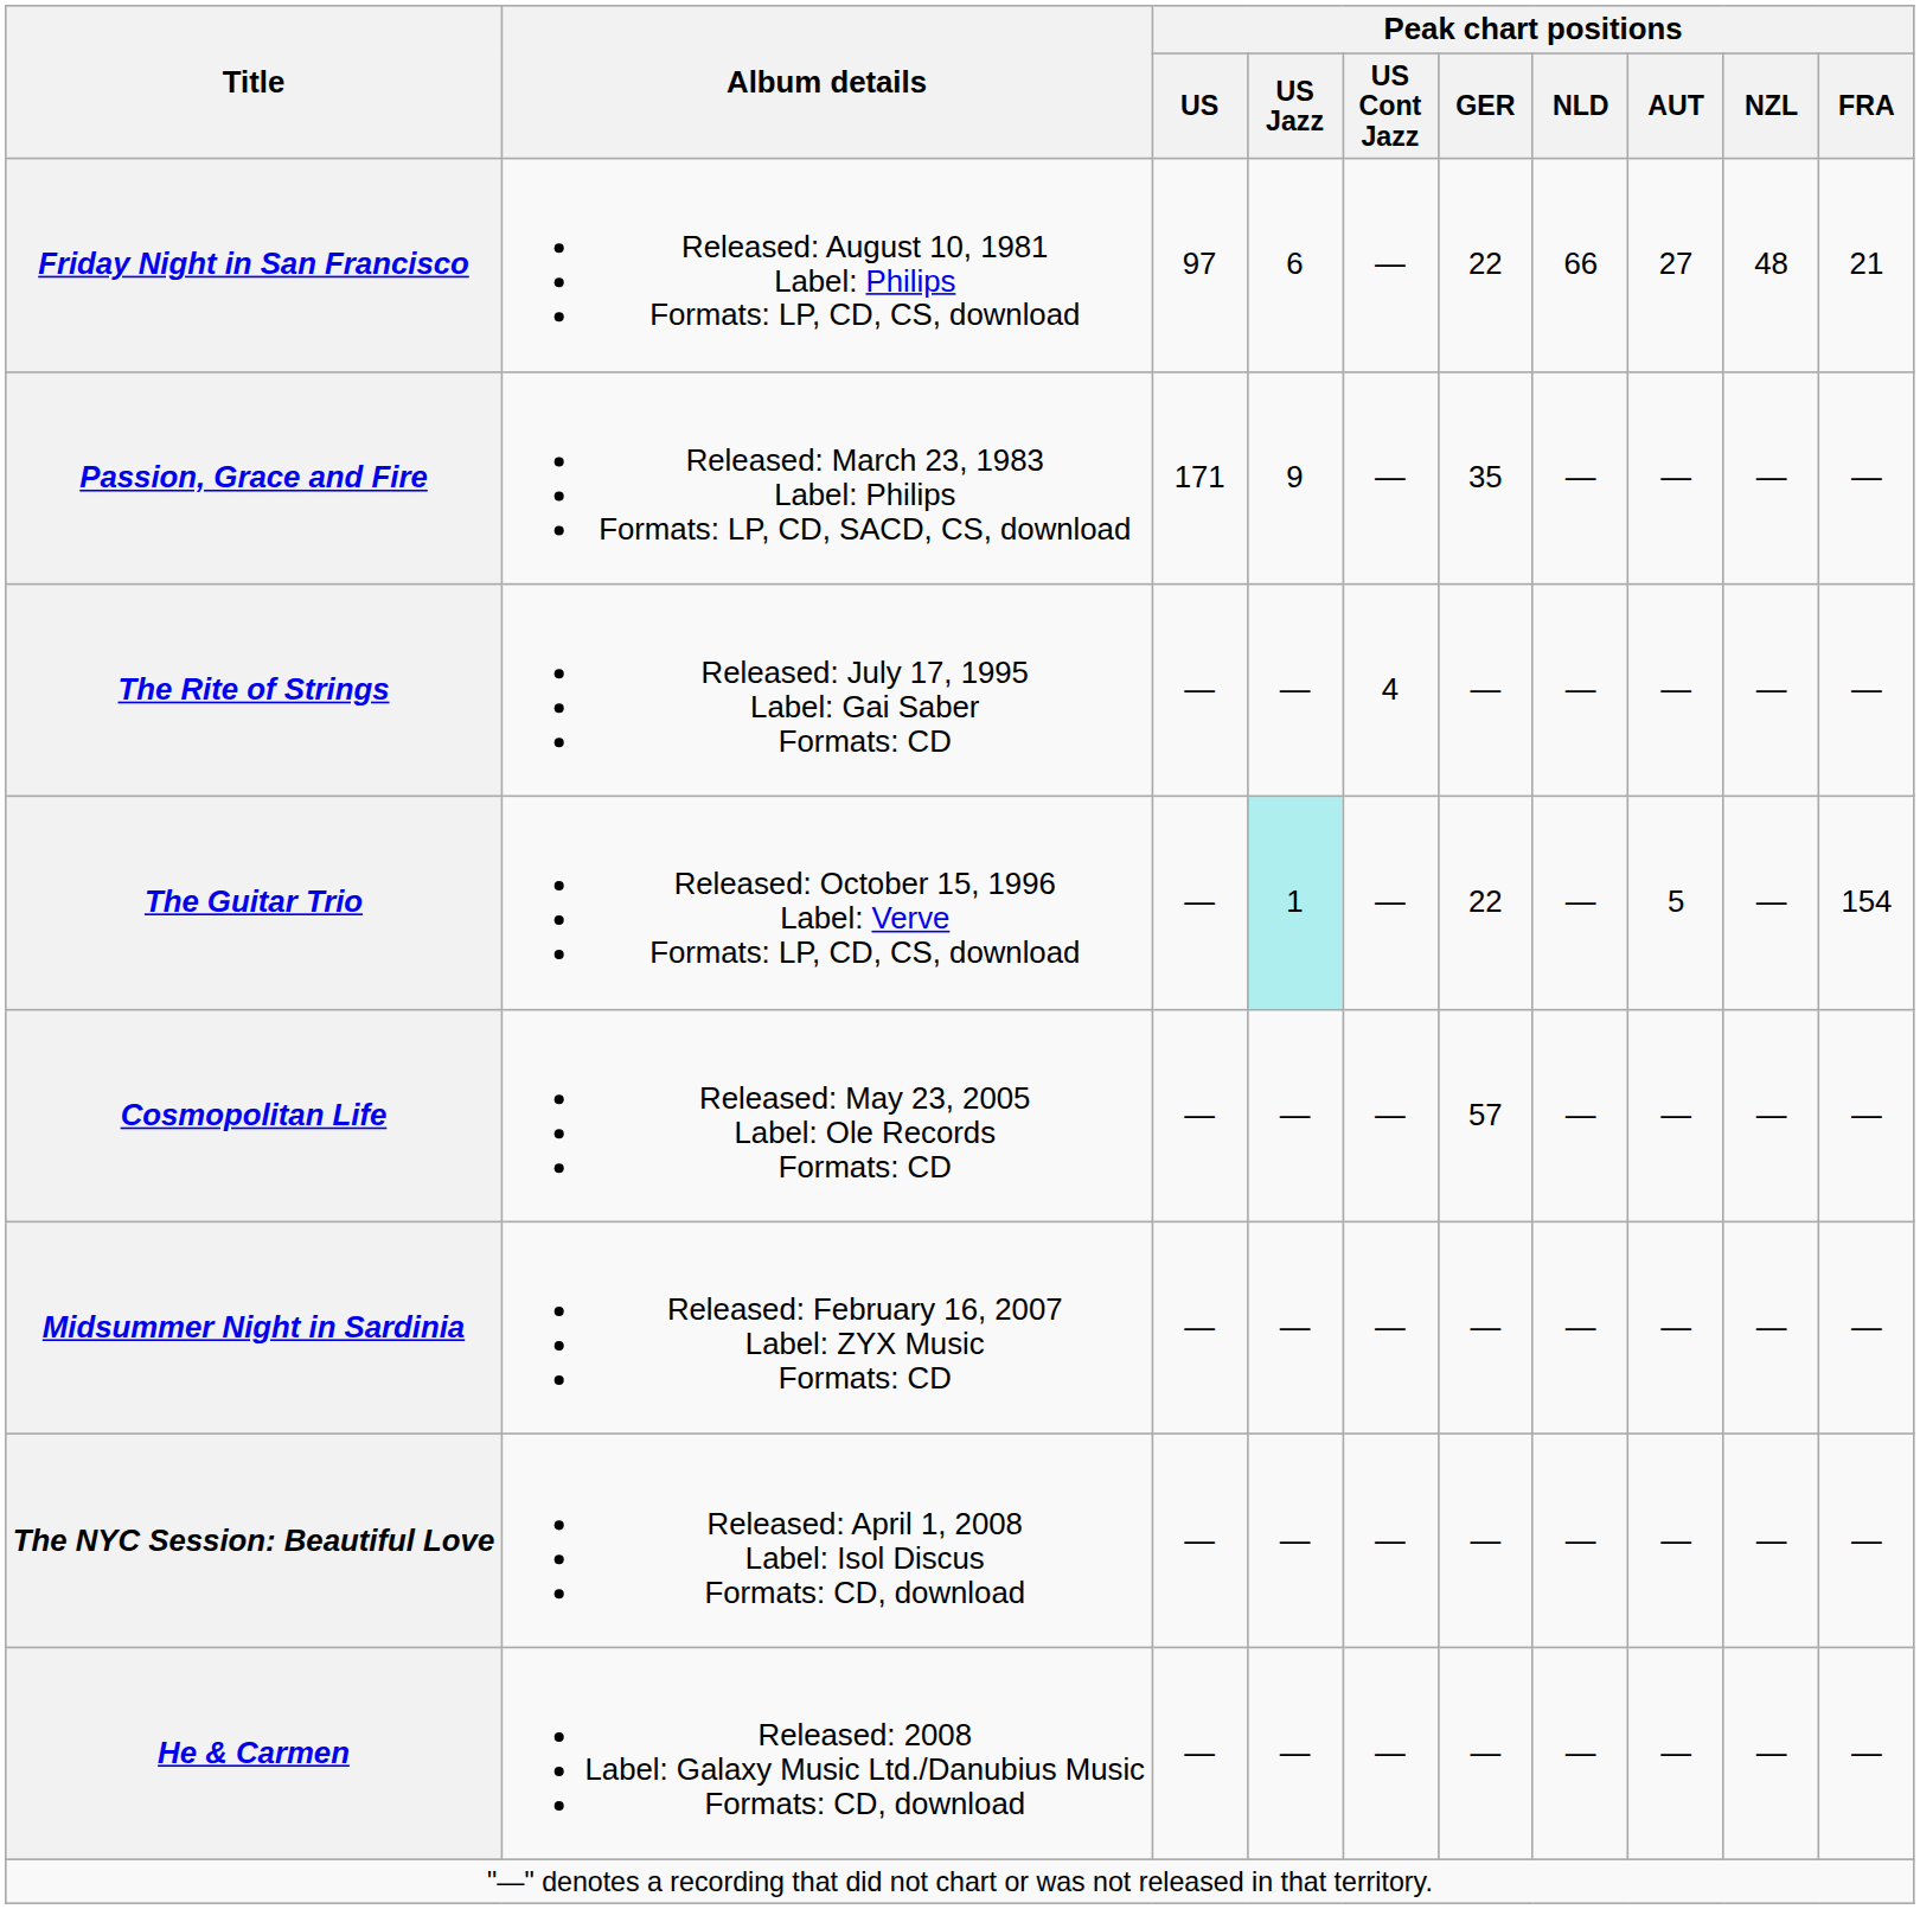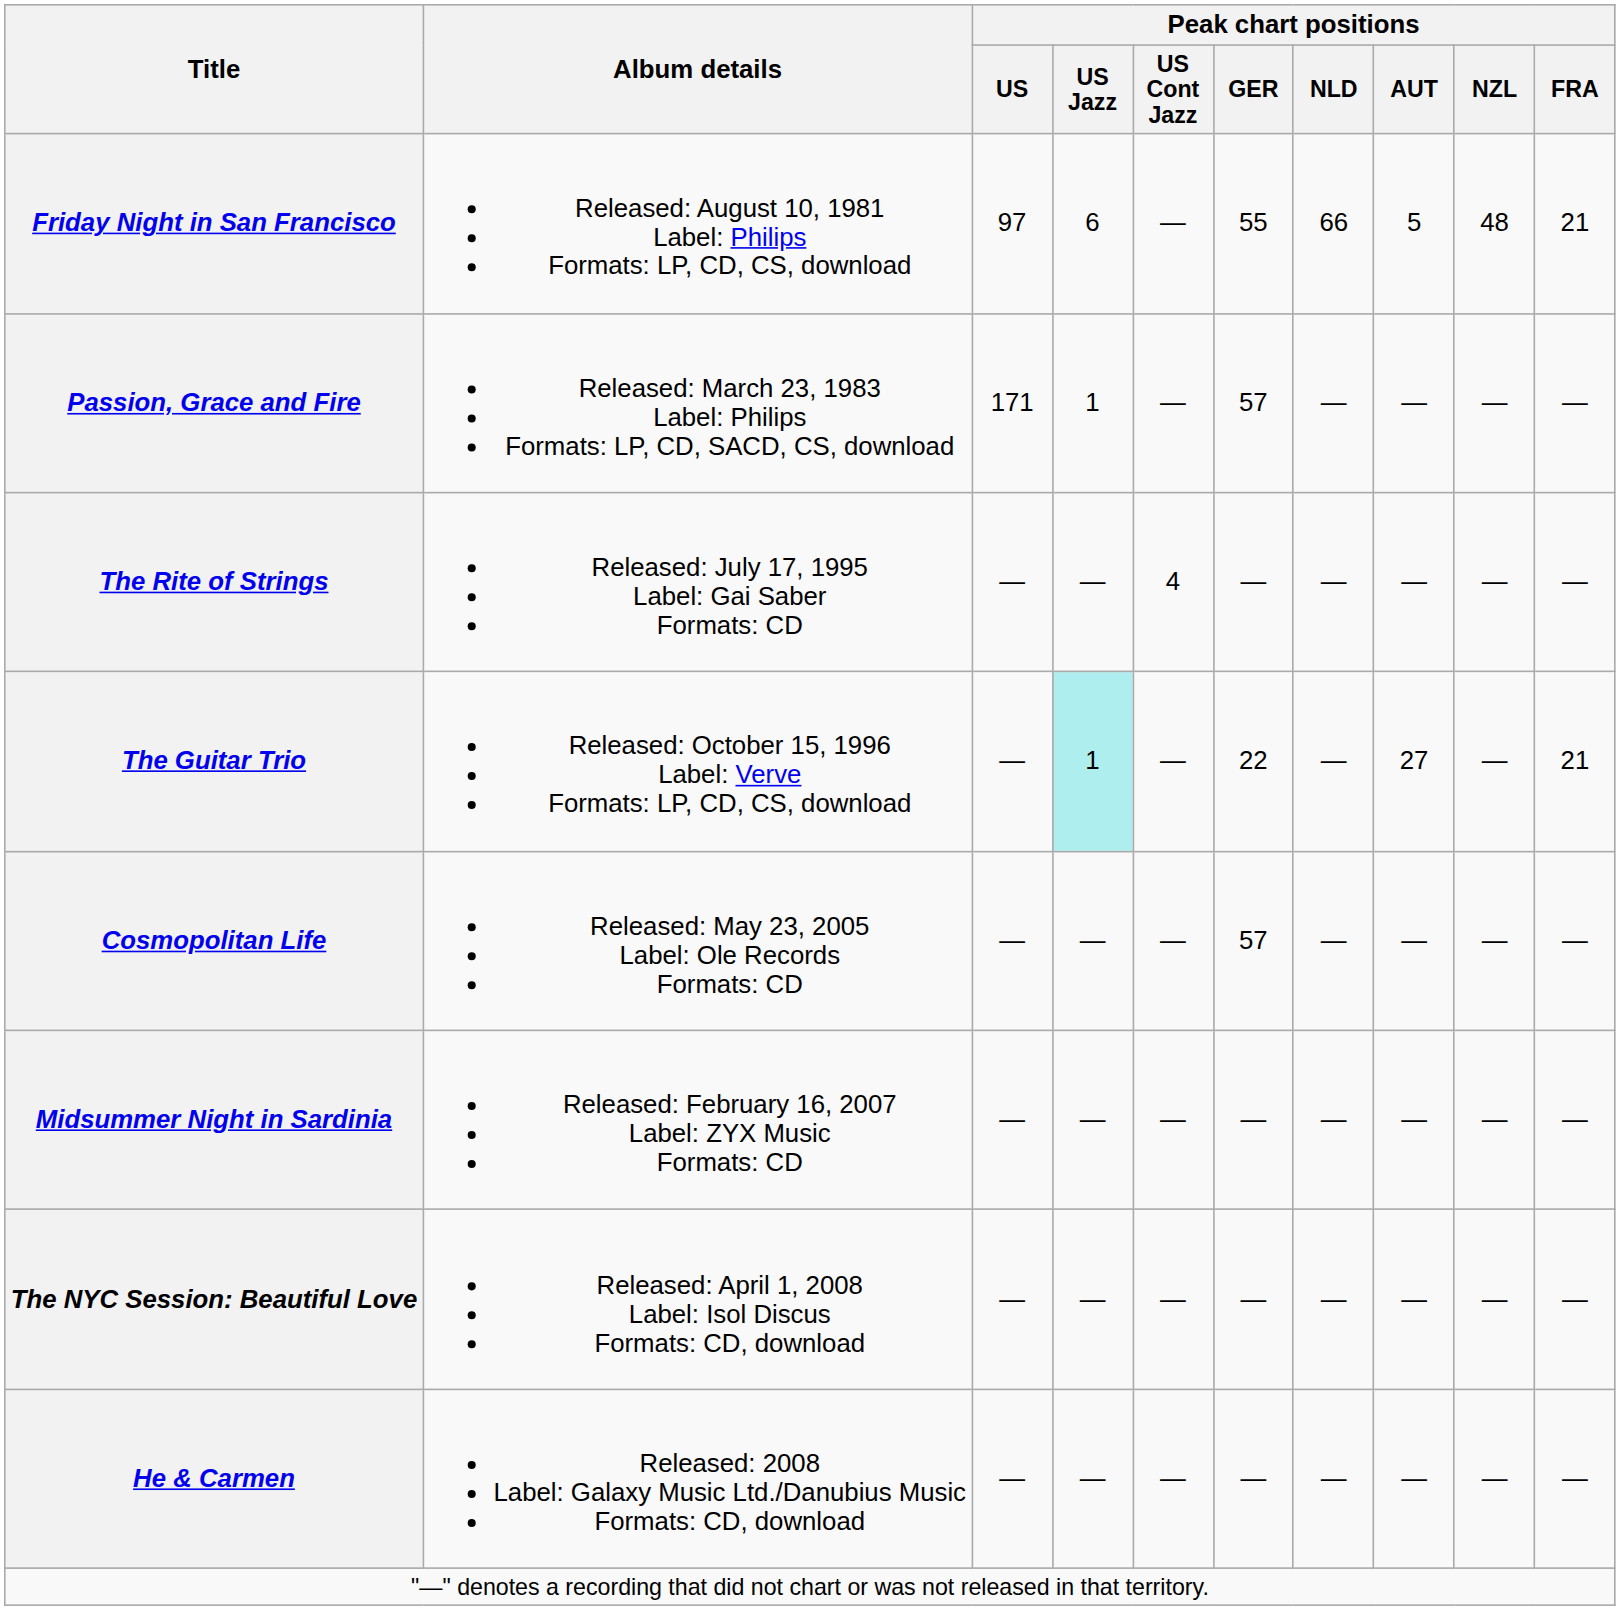Friday Night in San Francisco | Peak chart positions / GER: 22 -> 55
Friday Night in San Francisco | Peak chart positions / AUT: 27 -> 5
Passion, Grace and Fire | Peak chart positions / US Jazz: 9 -> 1
Passion, Grace and Fire | Peak chart positions / GER: 35 -> 57
The Guitar Trio | Peak chart positions / AUT: 5 -> 27
The Guitar Trio | Peak chart positions / FRA: 154 -> 21
